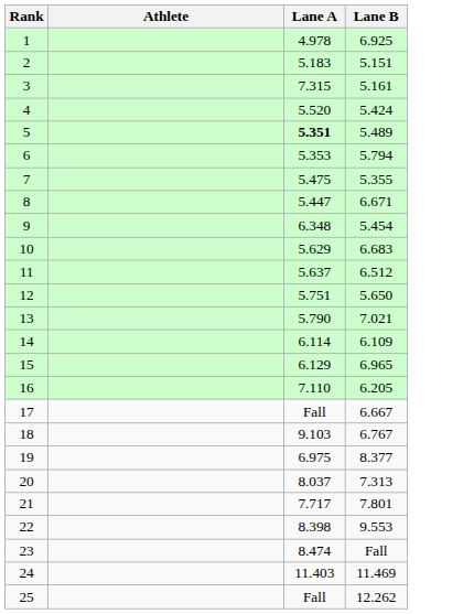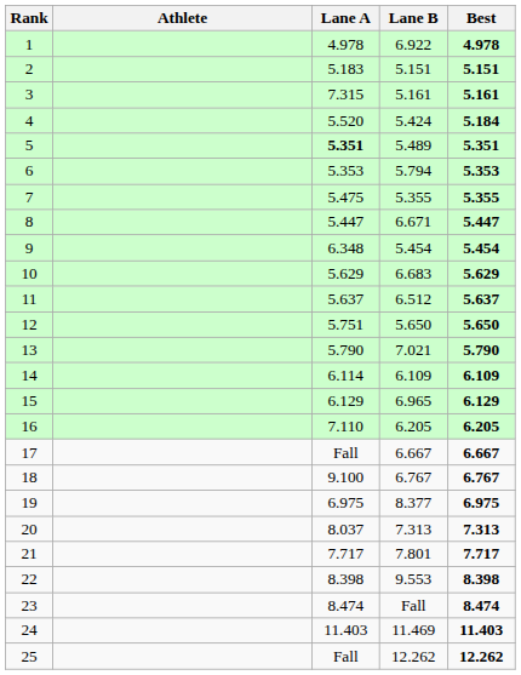+ column: Best | 4.978 | 5.151 | 5.161 | 5.184 | 5.351 | 5.353 | 5.355 | 5.447 | 5.454 | 5.629 | 5.637 | 5.650 | 5.790 | 6.109 | 6.129 | 6.205 | 6.667 | 6.767 | 6.975 | 7.313 | 7.717 | 8.398 | 8.474 | 11.403 | 12.262
1 | Lane B: 6.925 -> 6.922
18 | Lane A: 9.103 -> 9.100
